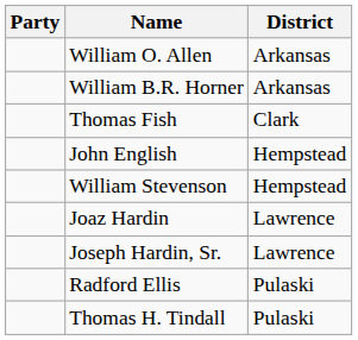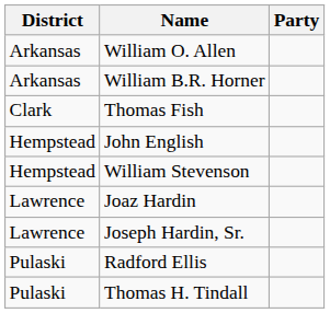columns swapped: District <-> Party
